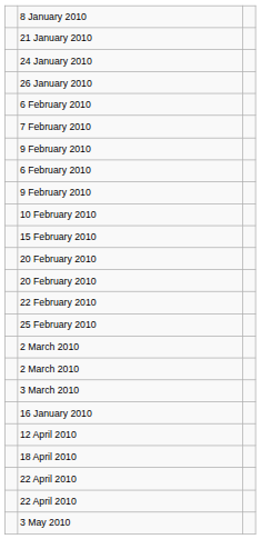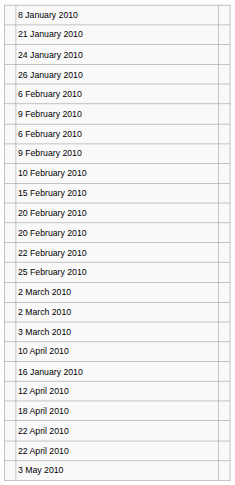- row: 7 February 2010
+ row: 10 April 2010
